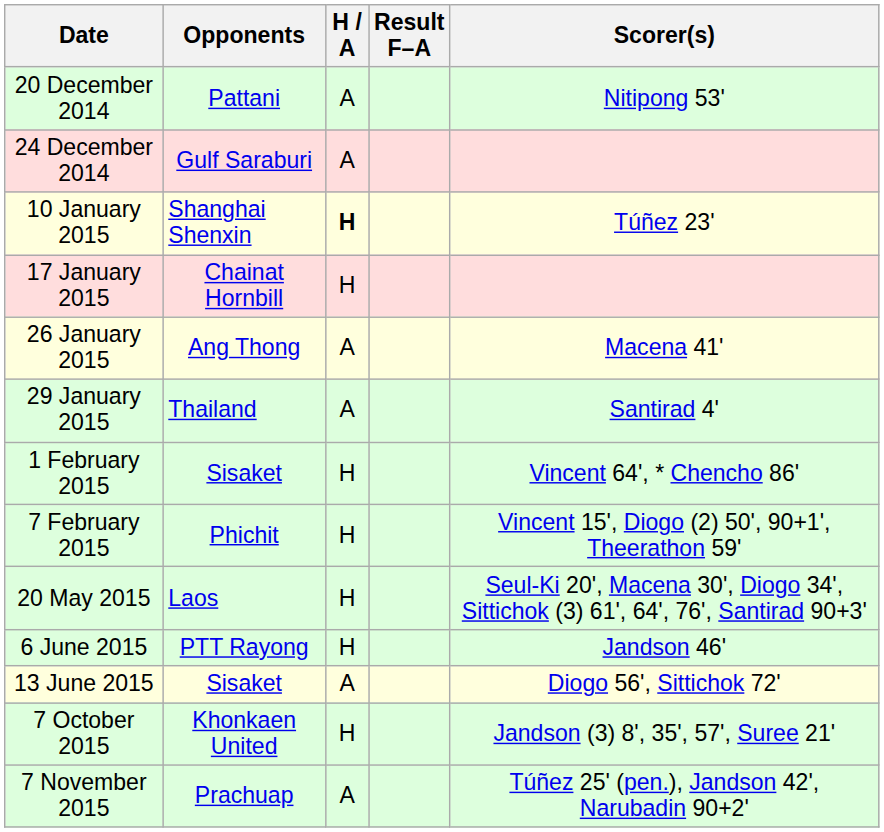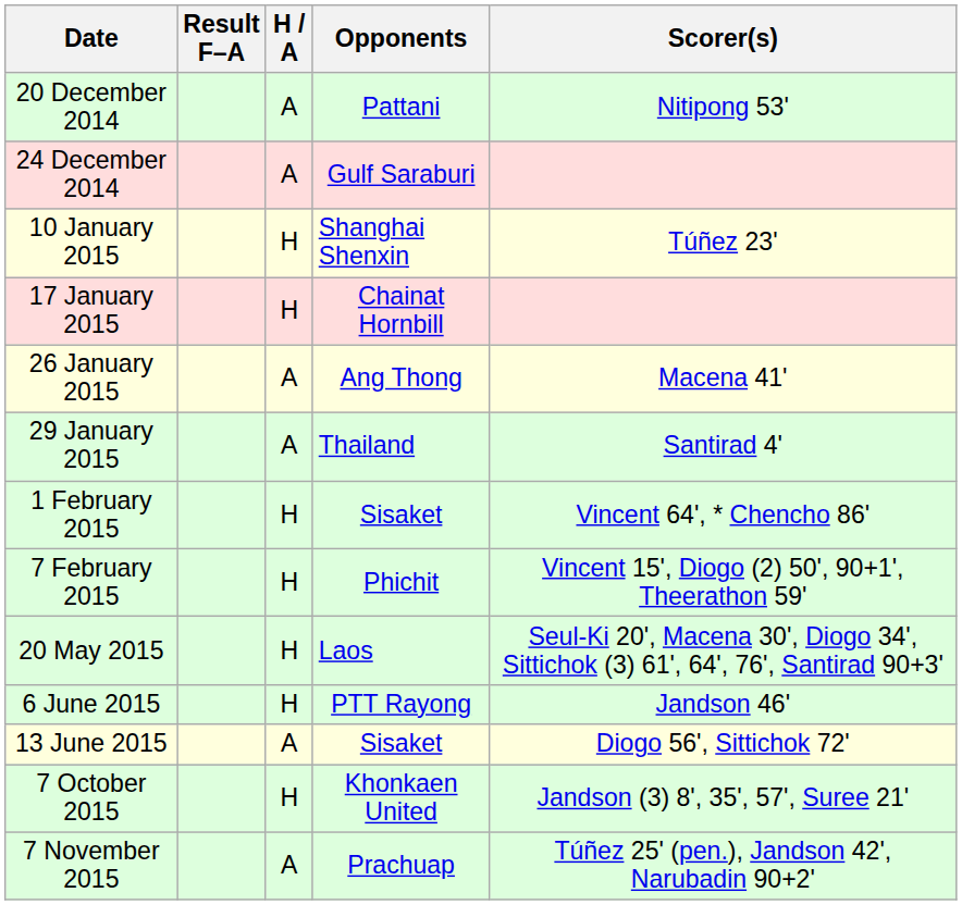columns swapped: Opponents <-> Result F–A
10 January 2015 | H / A: bold -> normal
